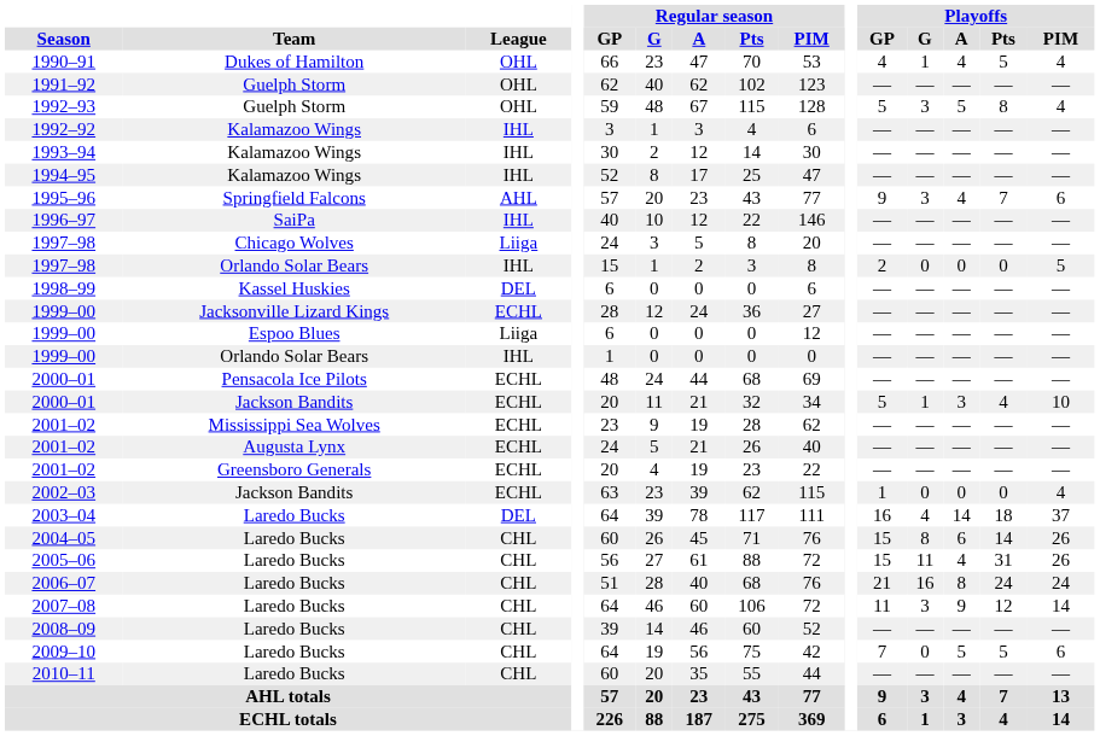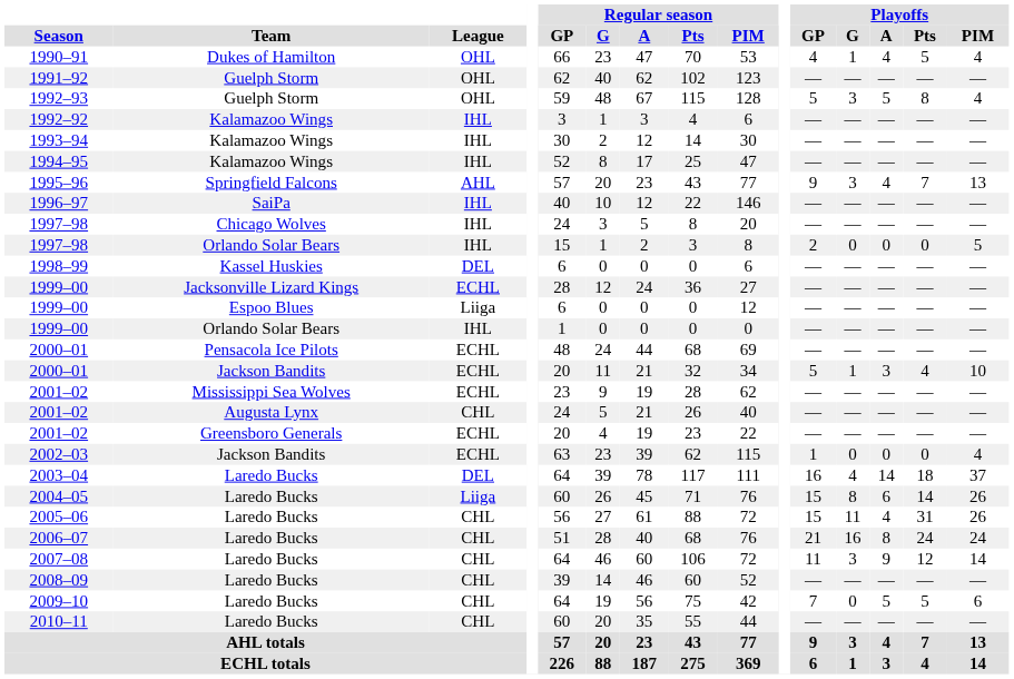1995–96 | Playoffs / PIM: 6 -> 13
1997–98 / Chicago Wolves | League: Liiga -> IHL
2001–02 / Augusta Lynx | League: ECHL -> CHL
2004–05 | League: CHL -> Liiga
